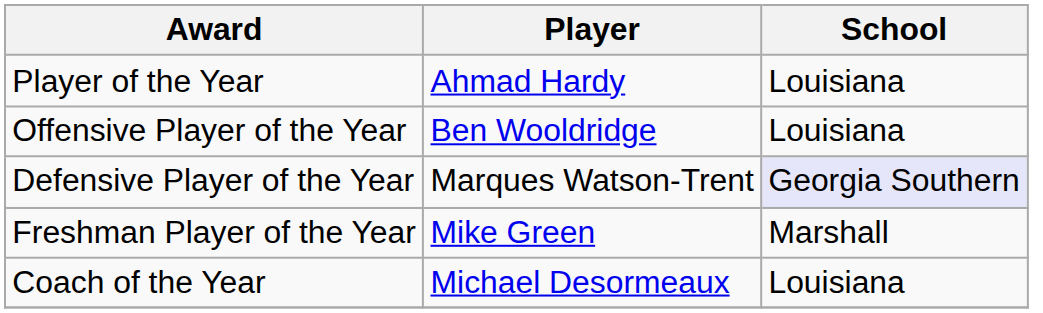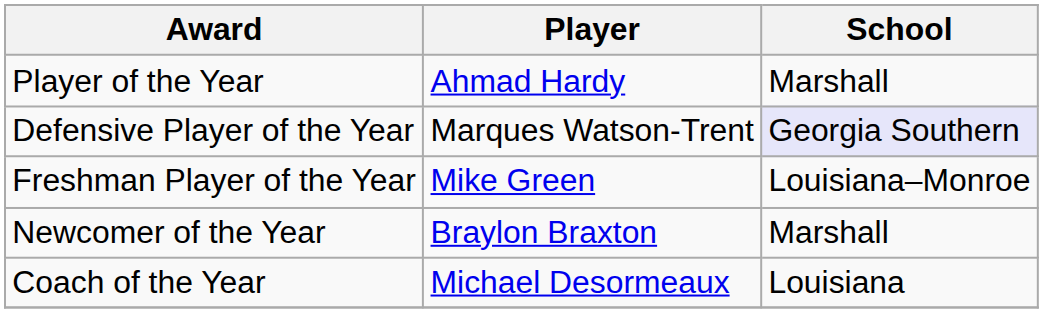Player of the Year | School: Louisiana -> Marshall
- row: Offensive Player of the Year | Ben Wooldridge | Louisiana
Freshman Player of the Year | School: Marshall -> Louisiana–Monroe
+ row: Newcomer of the Year | Braylon Braxton | Marshall
